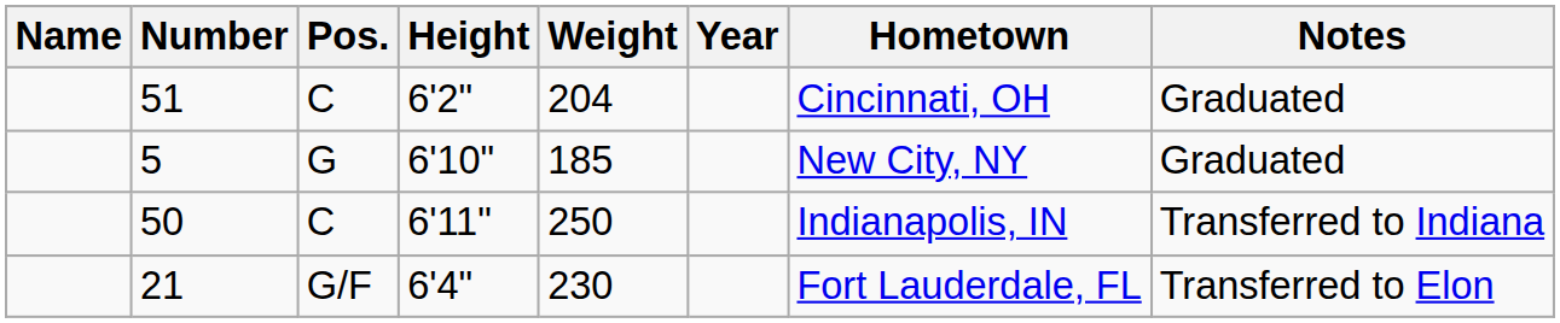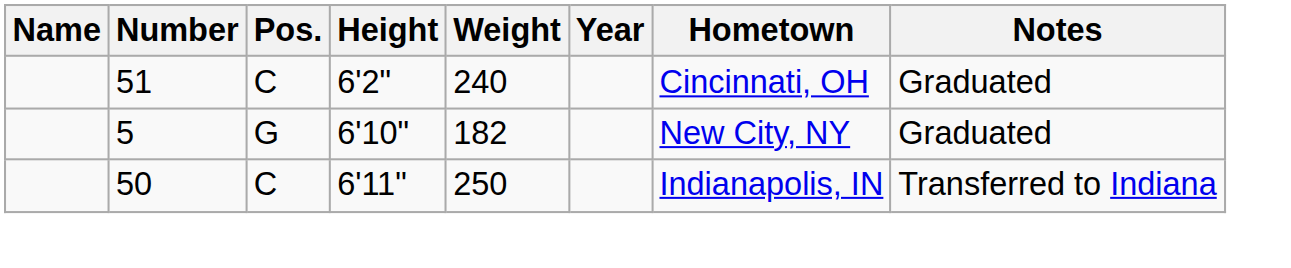51 | Weight: 204 -> 240
5 | Weight: 185 -> 182
- row: 21 | G/F | 6'4" | 230 | Fort Lauderdale, FL | Transferred to Elon
